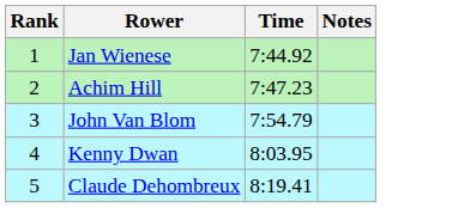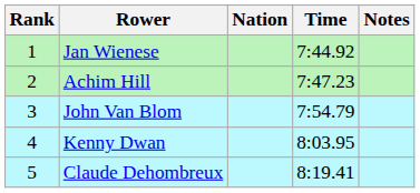+ column: Nation
